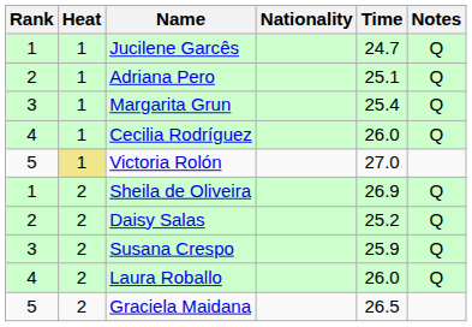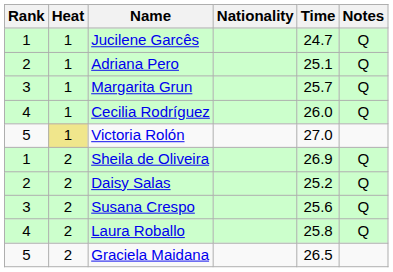Margarita Grun | Time: 25.4 -> 25.7
Susana Crespo | Time: 25.9 -> 25.6
Laura Roballo | Time: 26.0 -> 25.8
